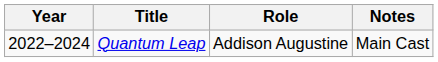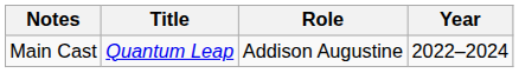columns swapped: Year <-> Notes
